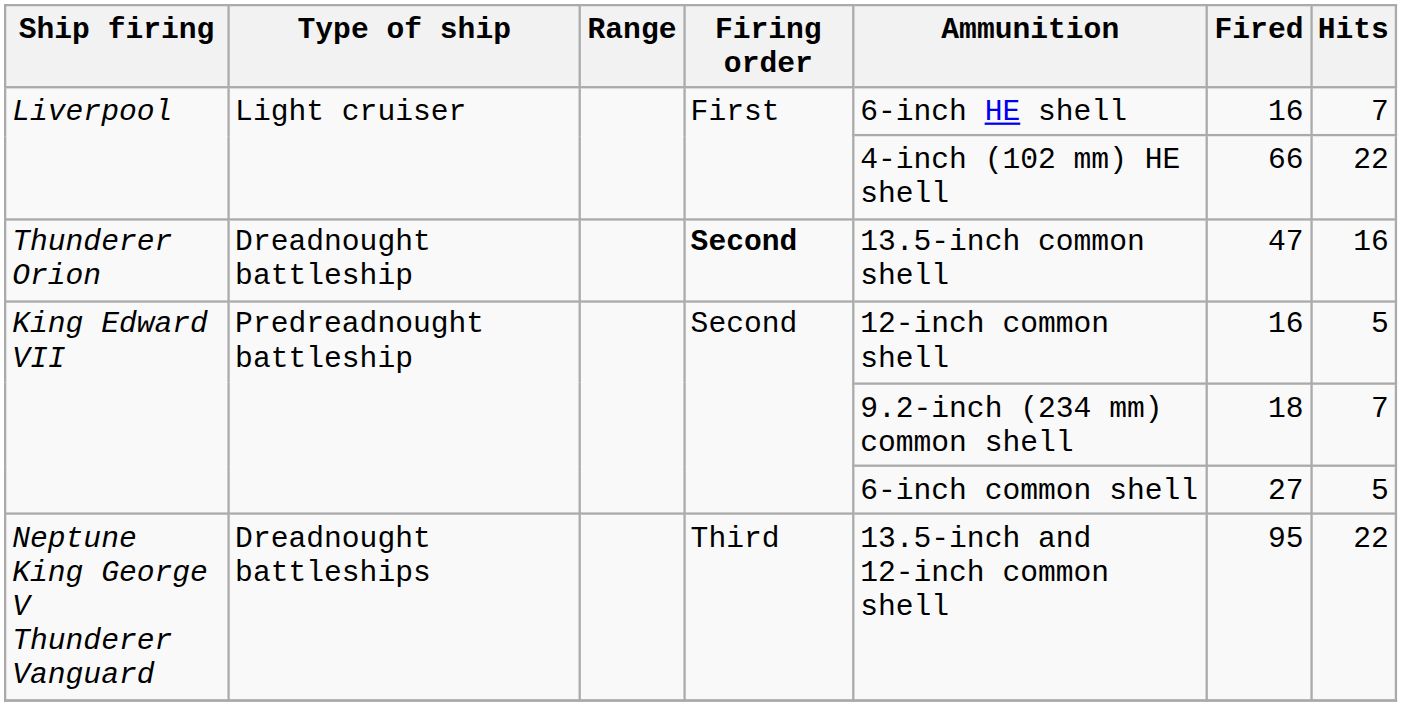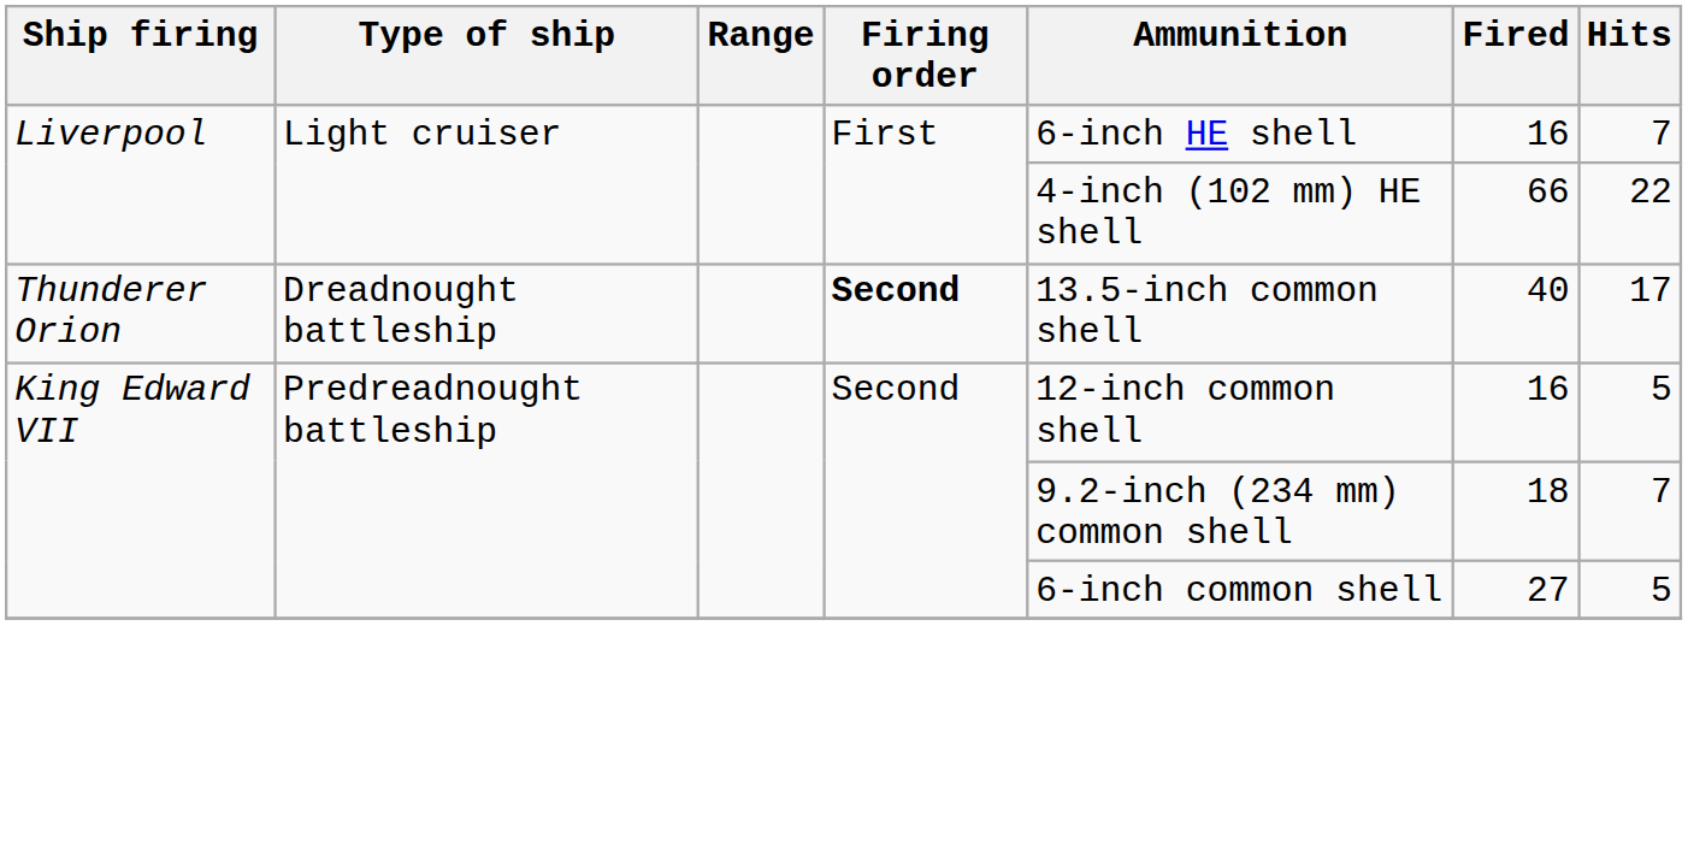Thunderer Orion | Fired: 47 -> 40
Thunderer Orion | Hits: 16 -> 17
- row: Neptune King George V Thunderer Vanguard | Dreadnought battleships | Third | 13.5-inch and 12-inch common shell | 95 | 22
